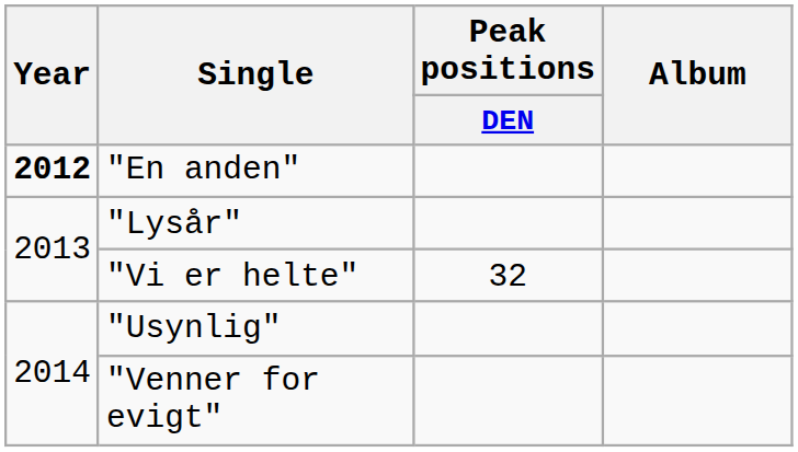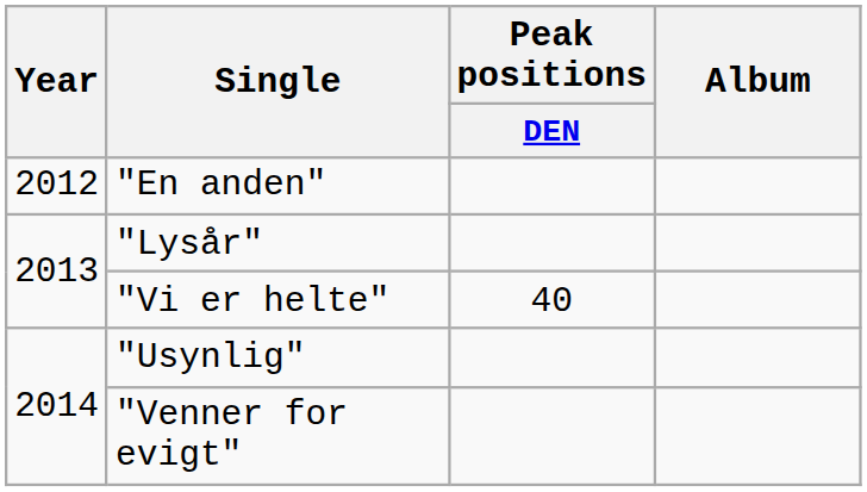"En anden" | Year: bold -> normal
"Vi er helte" | Peak positions / DEN: 32 -> 40
